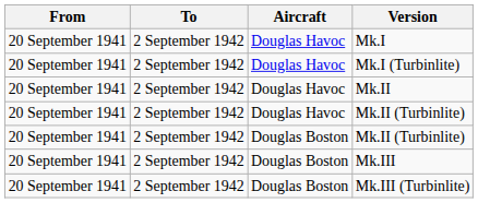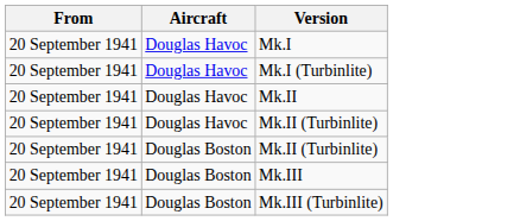- column: To | 2 September 1942 | 2 September 1942 | 2 September 1942 | 2 September 1942 | 2 September 1942 | 2 September 1942 | 2 September 1942
